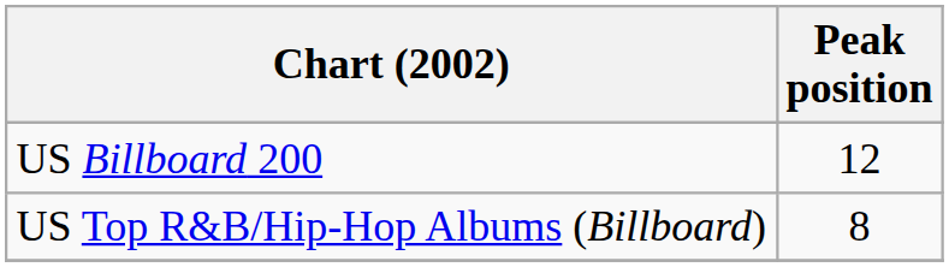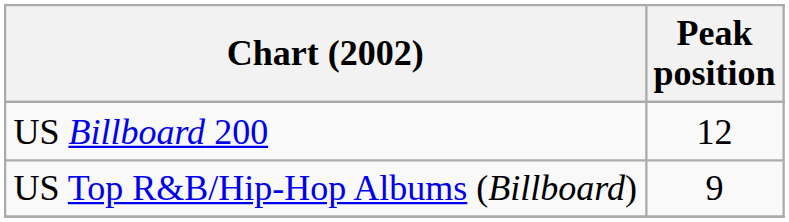US Top R&B/Hip-Hop Albums (Billboard) | Peak position: 8 -> 9
